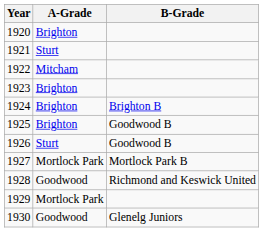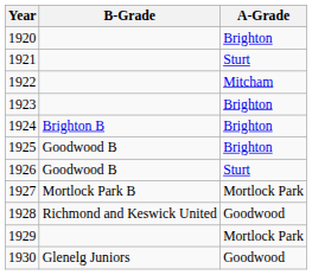columns swapped: A-Grade <-> B-Grade
